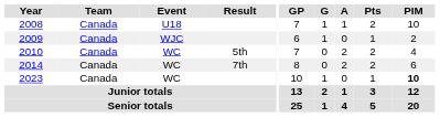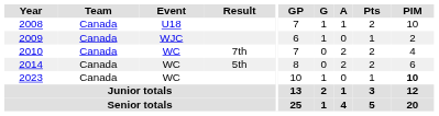2010 | Result: 5th -> 7th
2014 | Result: 7th -> 5th
